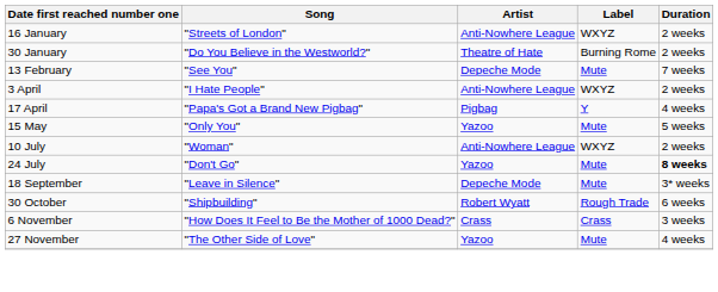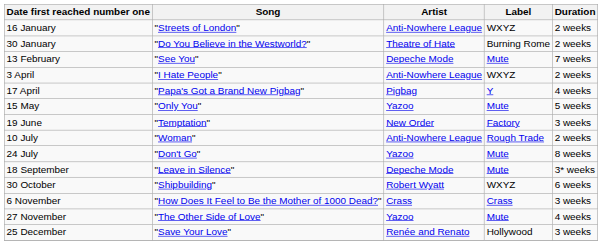+ row: 19 June | "Temptation" | New Order | Factory | 3 weeks
10 July | Label: WXYZ -> Rough Trade
24 July | Duration: bold -> normal
30 October | Label: Rough Trade -> WXYZ
+ row: 25 December | "Save Your Love" | Renée and Renato | Hollywood | 3 weeks
